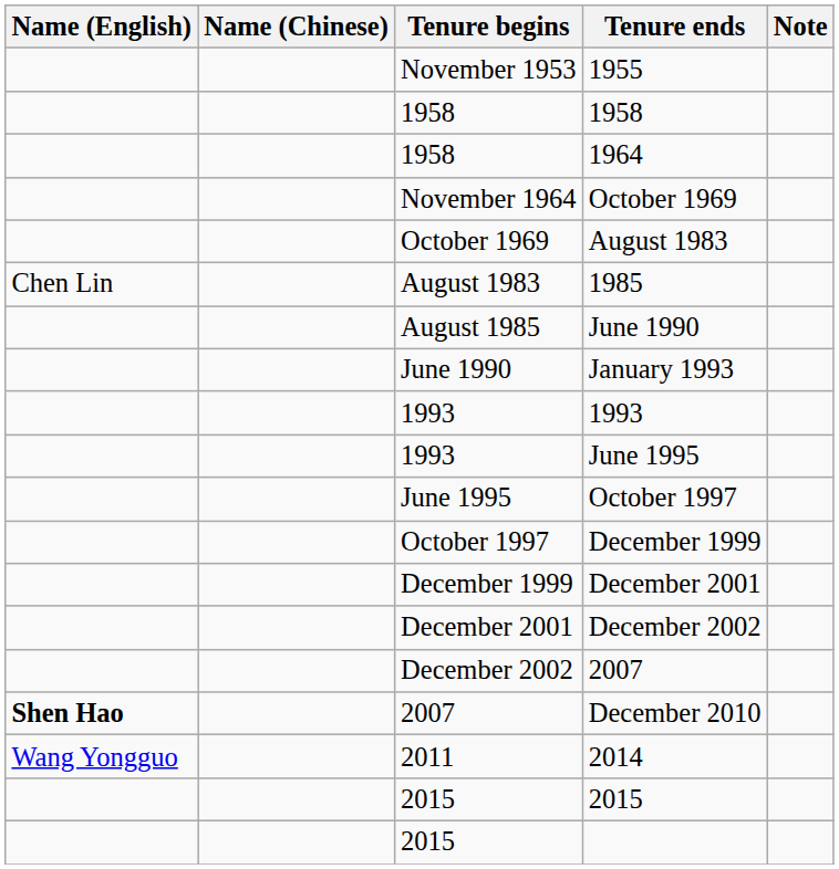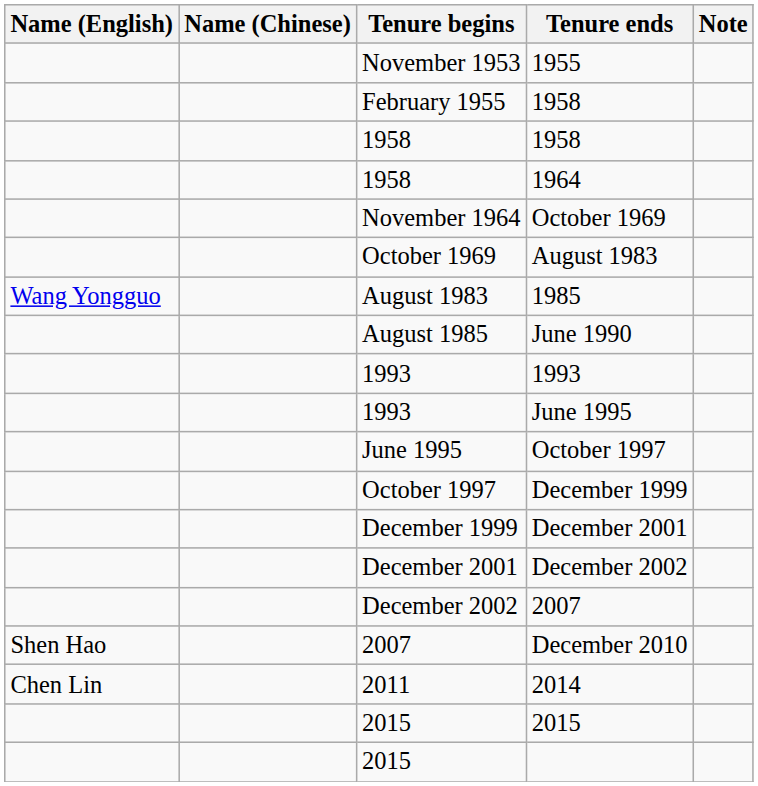+ row: February 1955 | 1958
1985 | Name (English): Chen Lin -> Wang Yongguo
- row: June 1990 | January 1993
December 2010 | Name (English): bold -> normal
2014 | Name (English): Wang Yongguo -> Chen Lin
